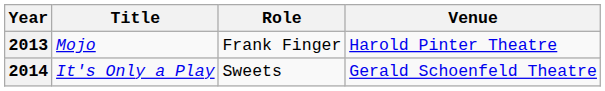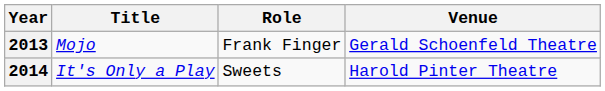2013 | Venue: Harold Pinter Theatre -> Gerald Schoenfeld Theatre
2014 | Venue: Gerald Schoenfeld Theatre -> Harold Pinter Theatre
